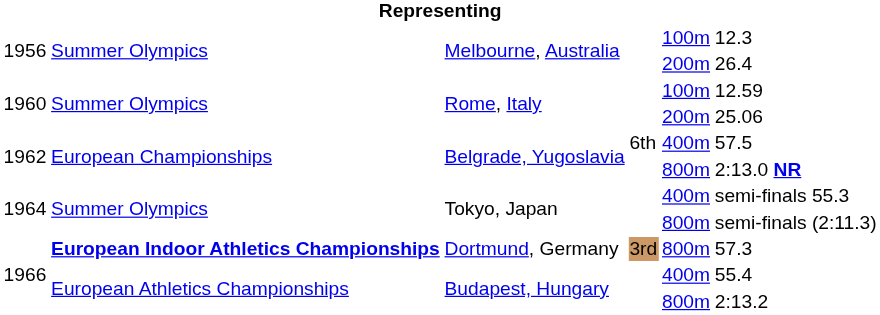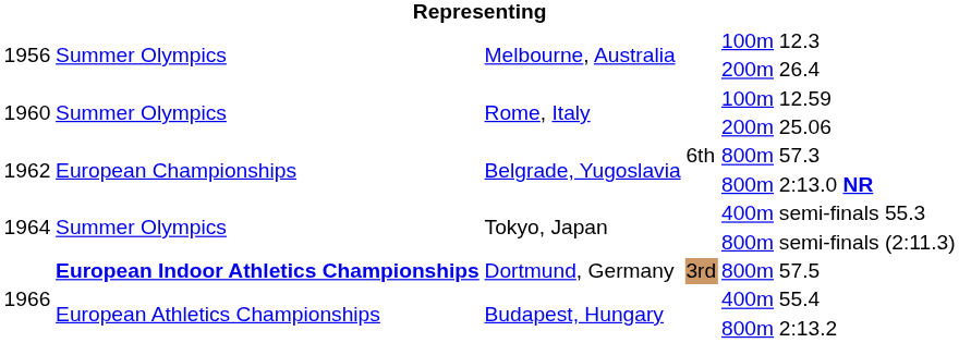Belgrade, Yugoslavia / 6th | column 5: 400m -> 800m
Belgrade, Yugoslavia / 6th | column 6: 57.5 -> 57.3
Dortmund, Germany | column 6: 57.3 -> 57.5
